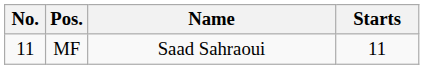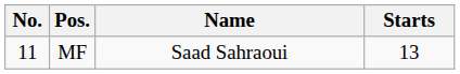MF | Starts: 11 -> 13
